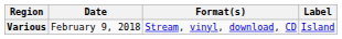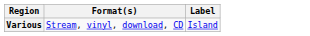- column: Date | February 9, 2018
